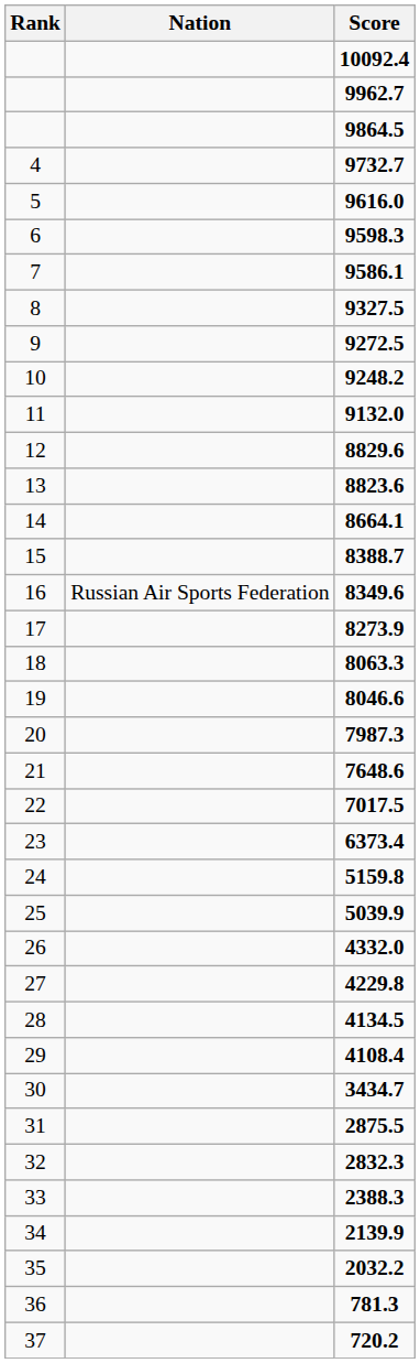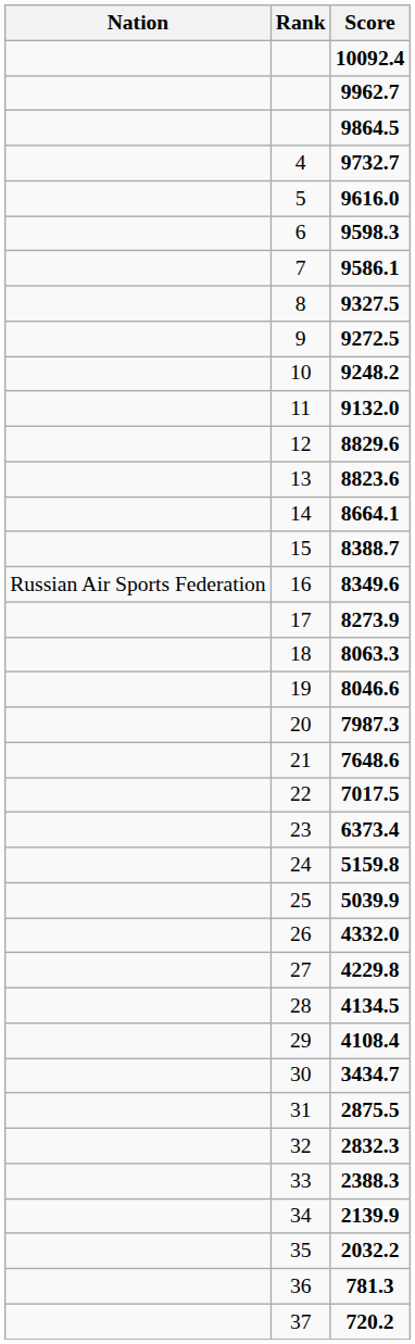columns swapped: Rank <-> Nation
